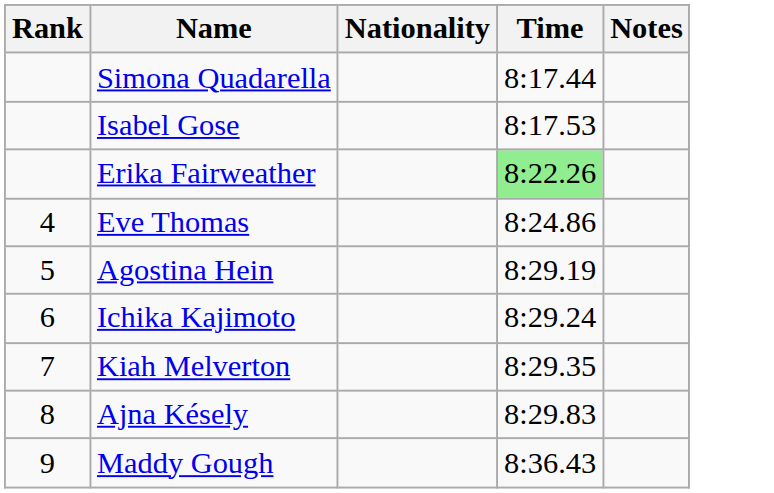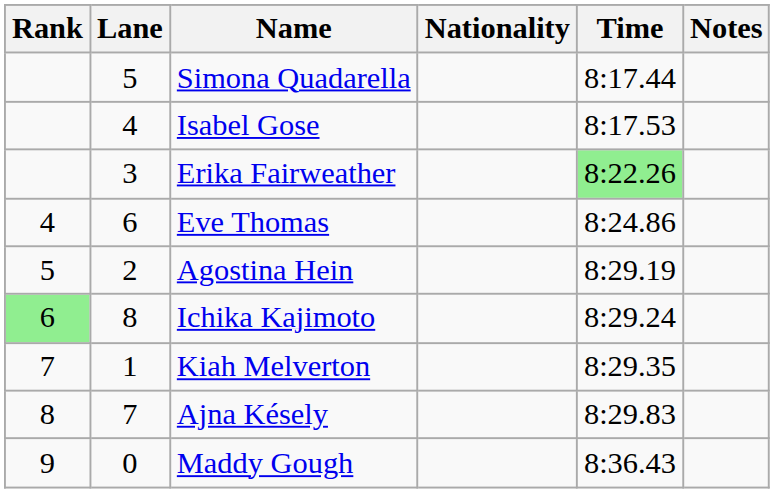+ column: Lane | 5 | 4 | 3 | 6 | 2 | 8 | 1 | 7 | 0
Ichika Kajimoto | Rank: no background -> lightgreen background
